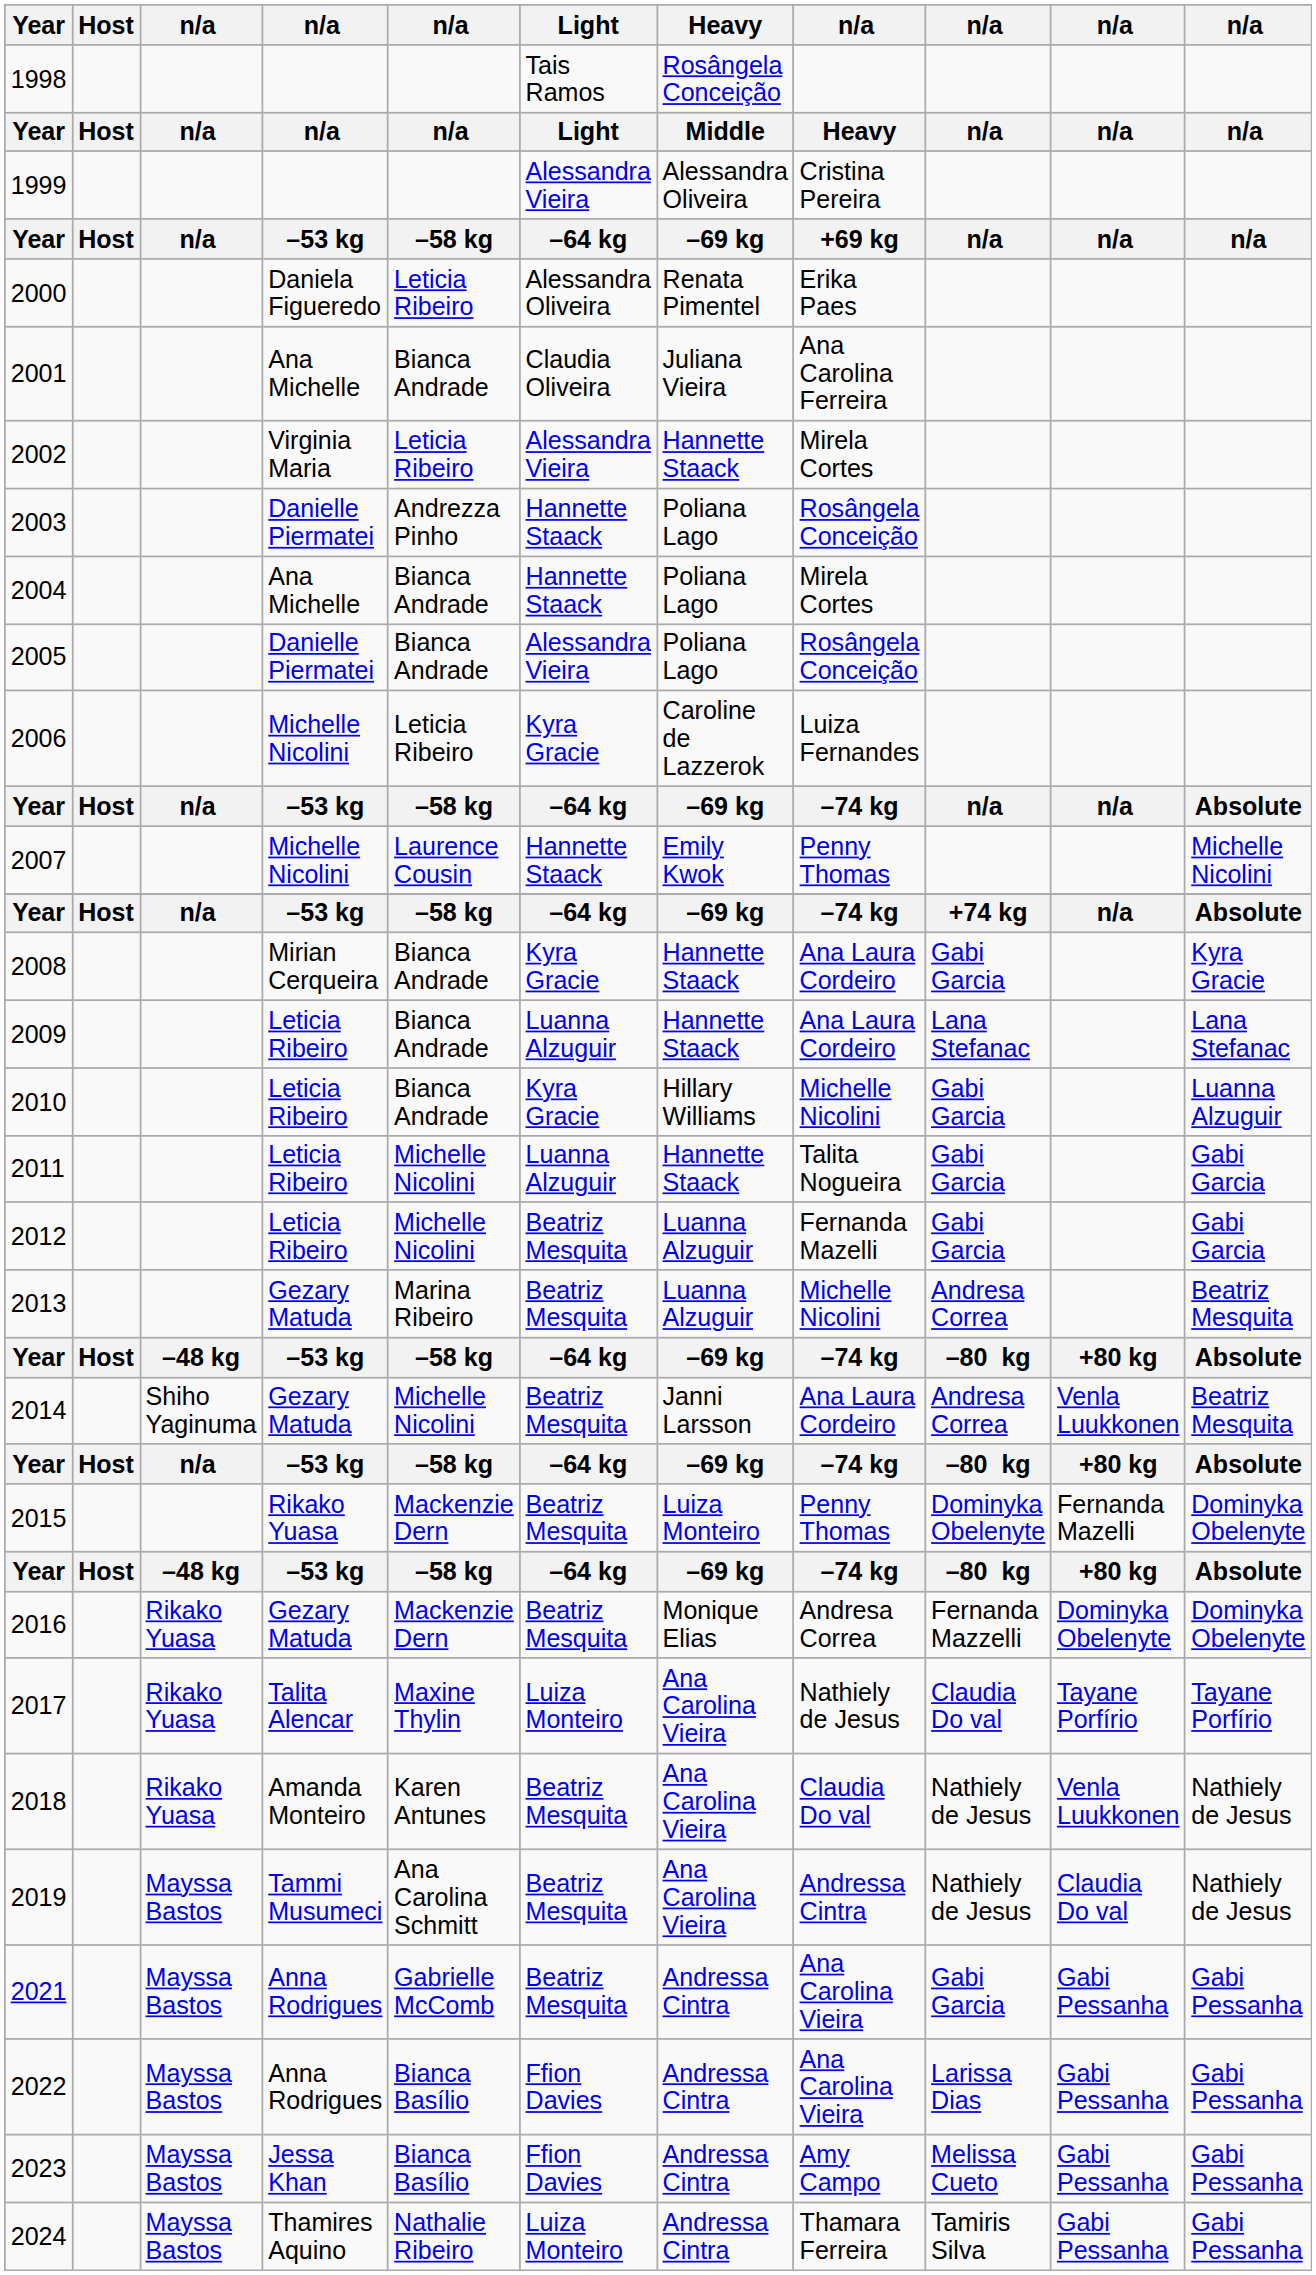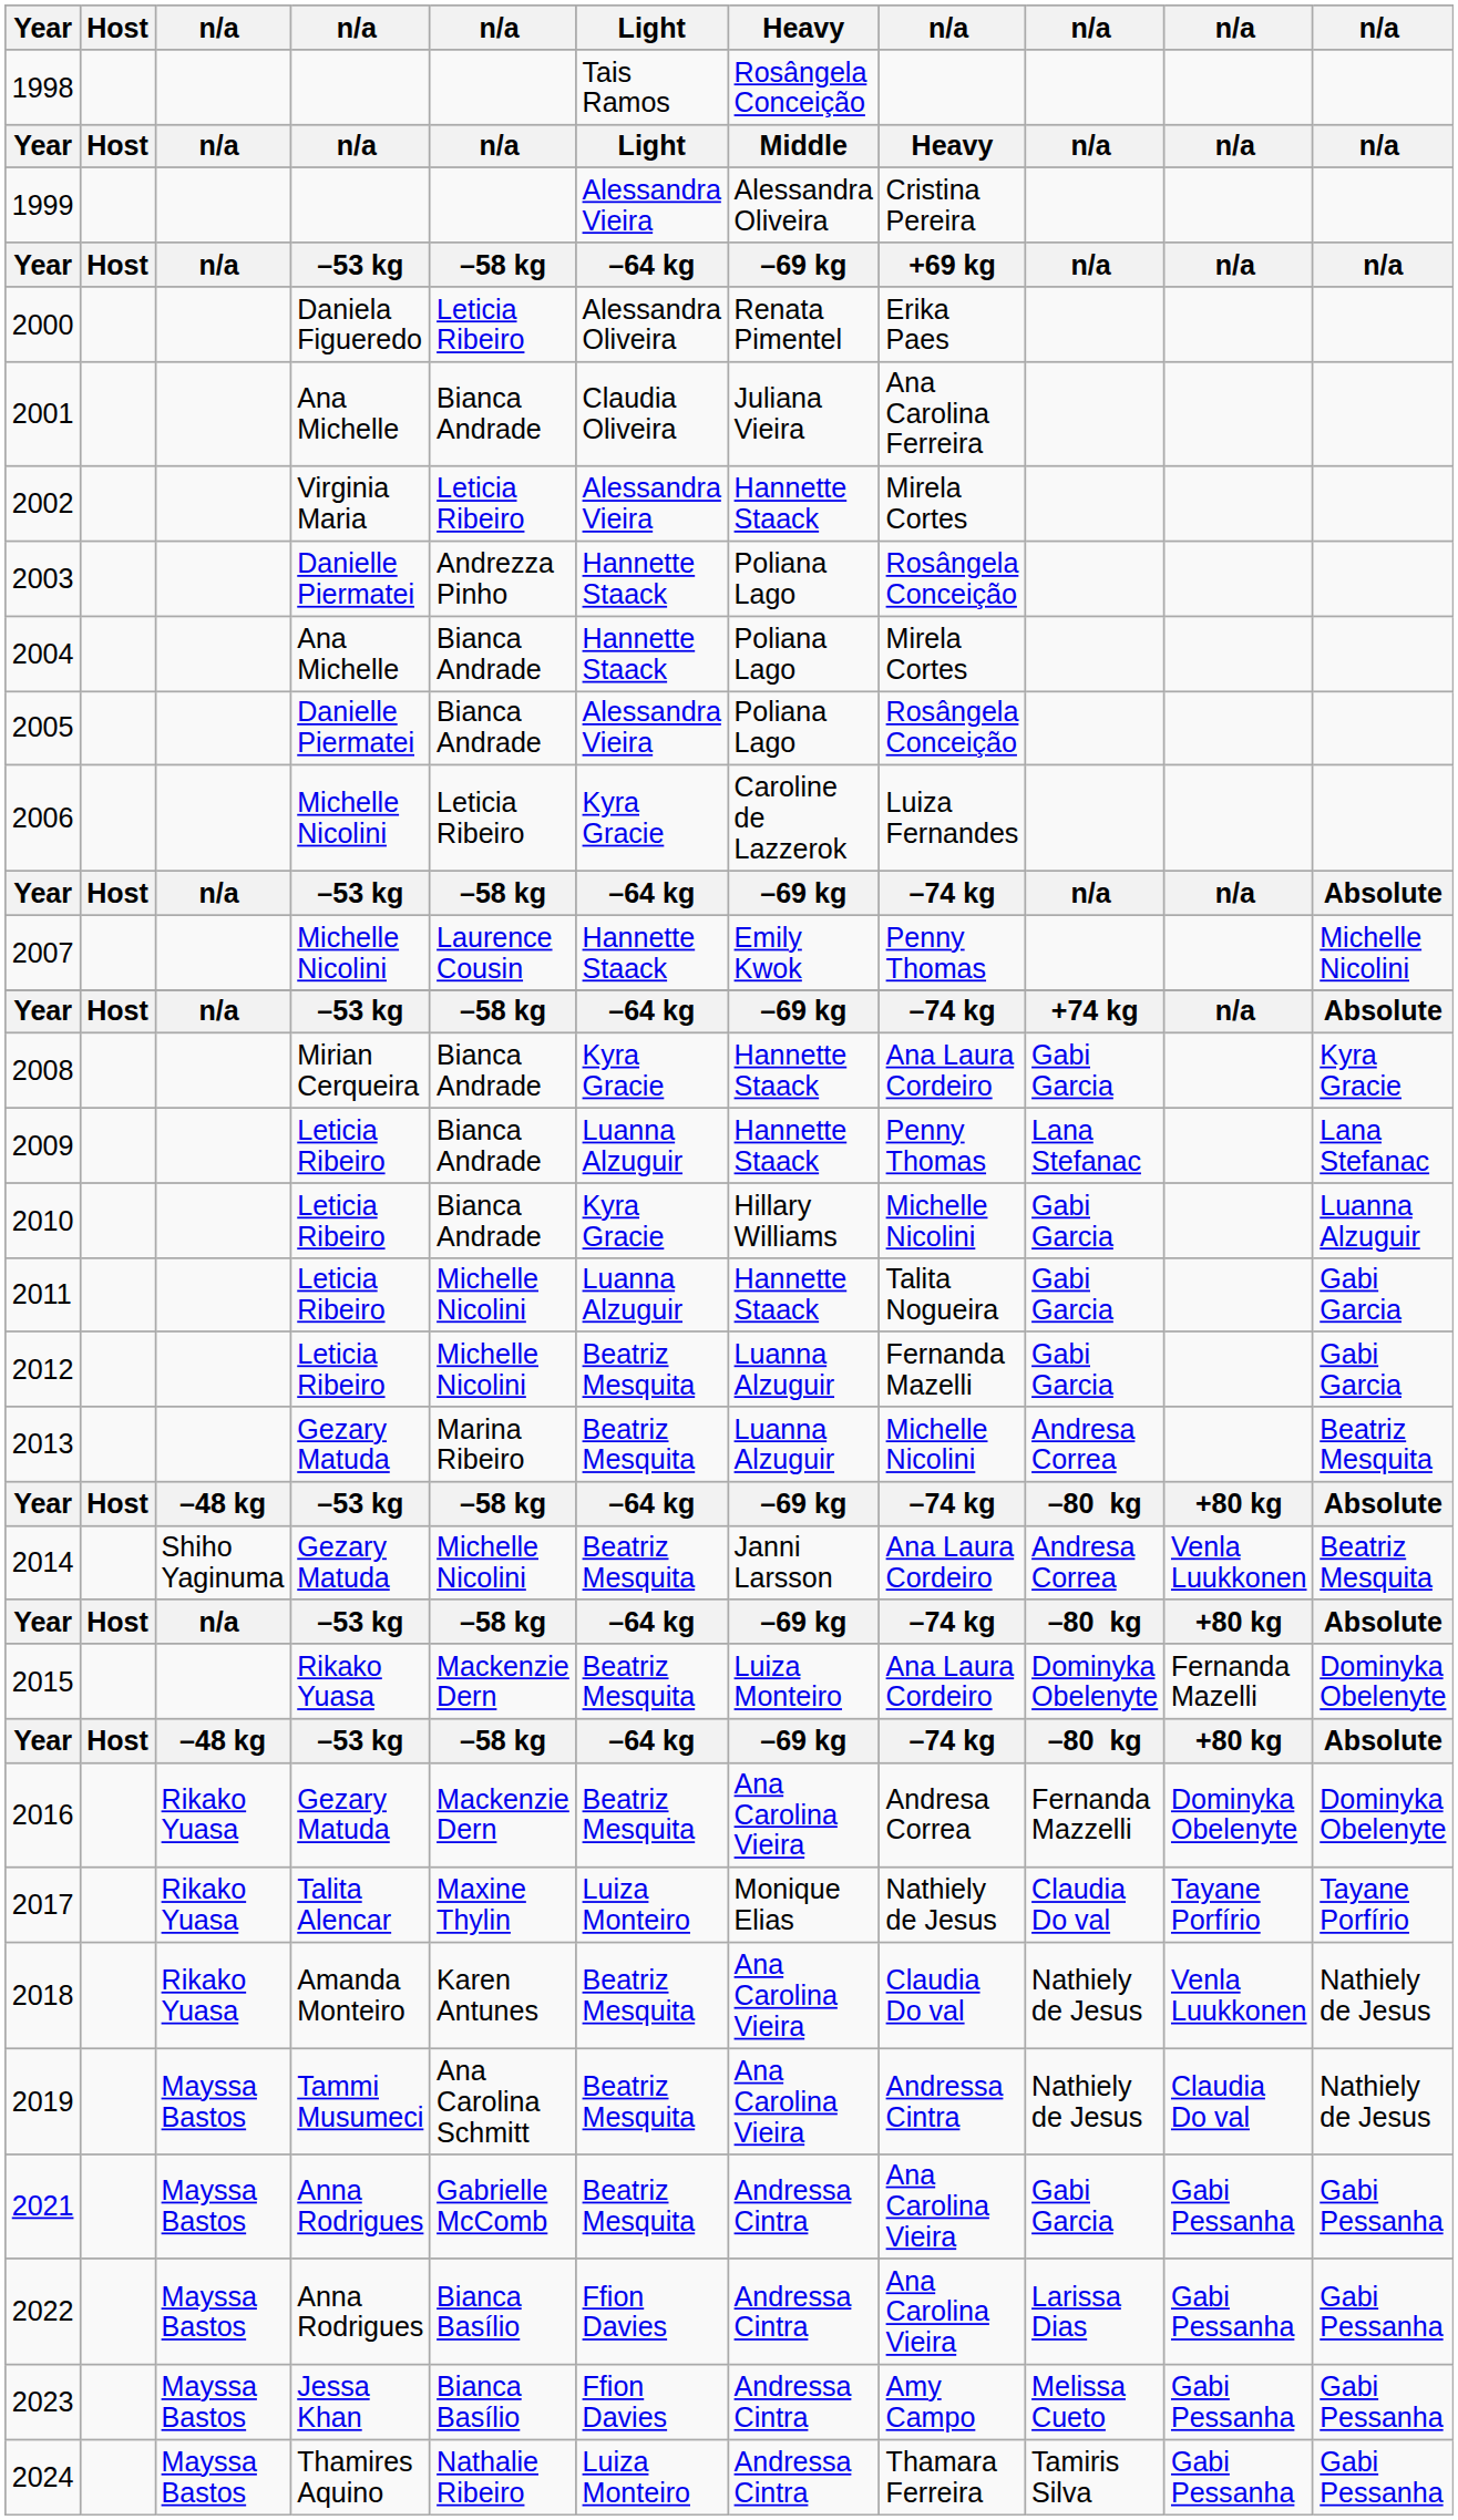2009 | column 8: Ana Laura Cordeiro -> Penny Thomas
2015 | column 8: Penny Thomas -> Ana Laura Cordeiro
2016 | Heavy: Monique Elias -> Ana Carolina Vieira
2017 | Heavy: Ana Carolina Vieira -> Monique Elias
